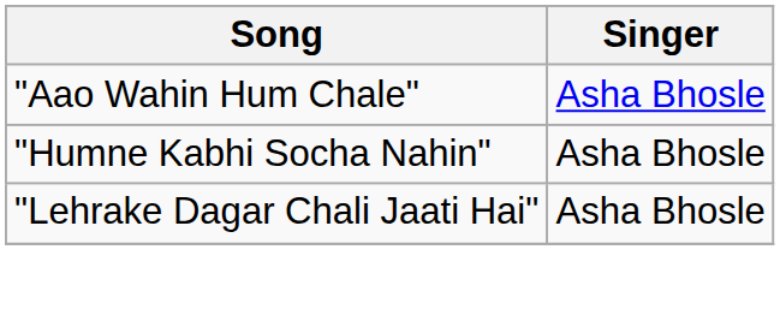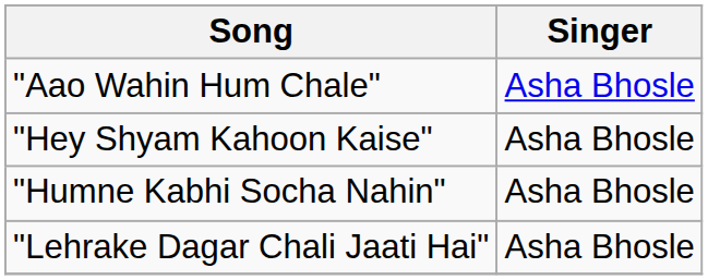+ row: "Hey Shyam Kahoon Kaise" | Asha Bhosle
